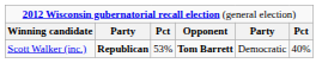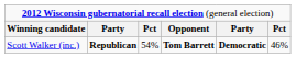Scott Walker (inc.) | column 3: 53% -> 54%
Scott Walker (inc.) | column 5: normal -> bold
Scott Walker (inc.) | column 6: 40% -> 46%
